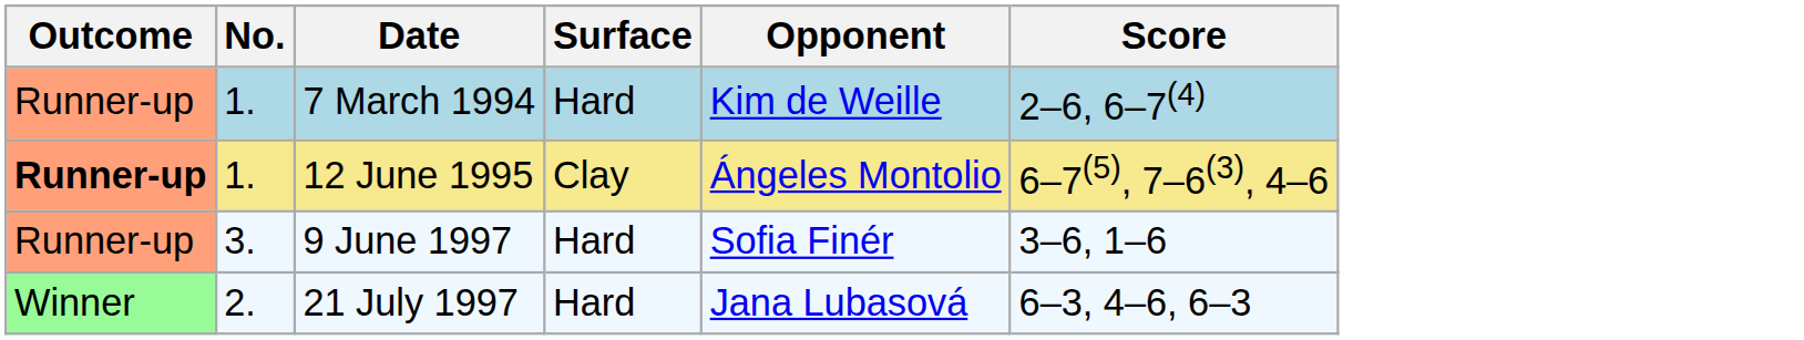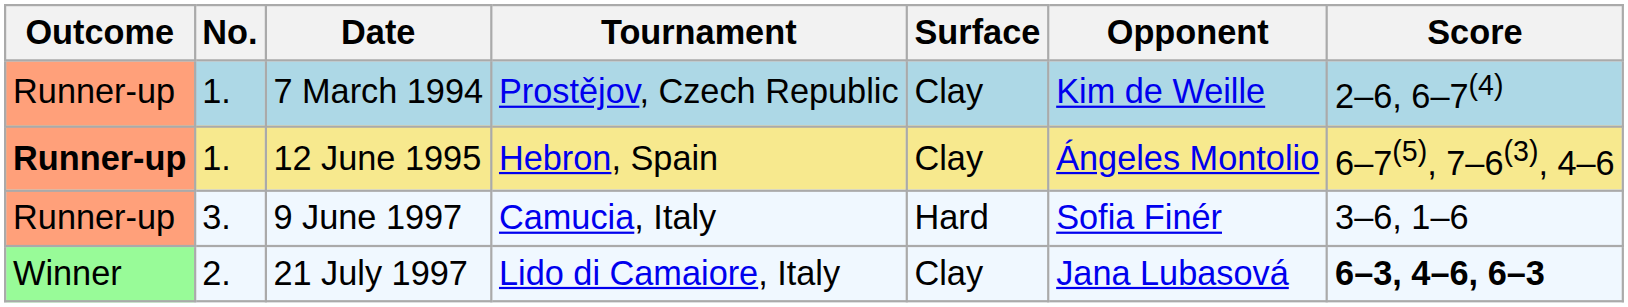+ column: Tournament | Prostějov, Czech Republic | Hebron, Spain | Camucia, Italy | Lido di Camaiore, Italy
7 March 1994 | Surface: Hard -> Clay
21 July 1997 | Surface: Hard -> Clay
21 July 1997 | Score: normal -> bold
